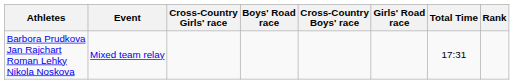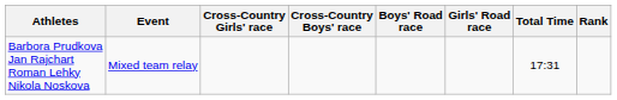columns swapped: Cross-Country Boys' race <-> Boys' Road race
